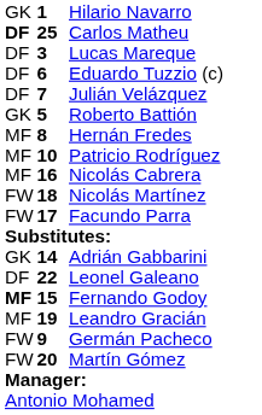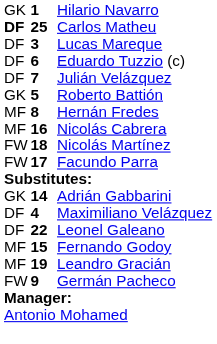- row: MF | 10 | Patricio Rodríguez
+ row: DF | 4 | Maximiliano Velázquez
Fernando Godoy | column 1: bold -> normal
- row: FW | 20 | Martín Gómez
